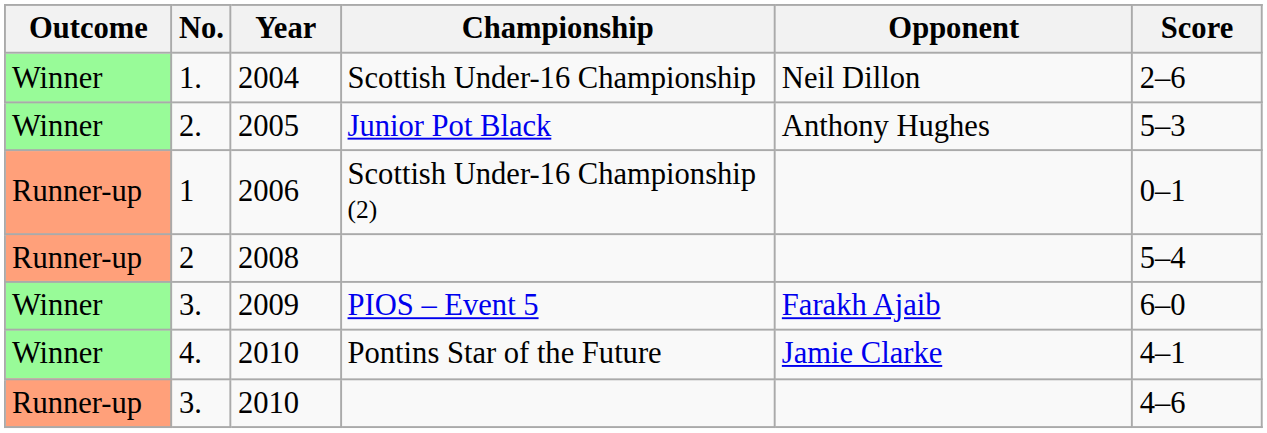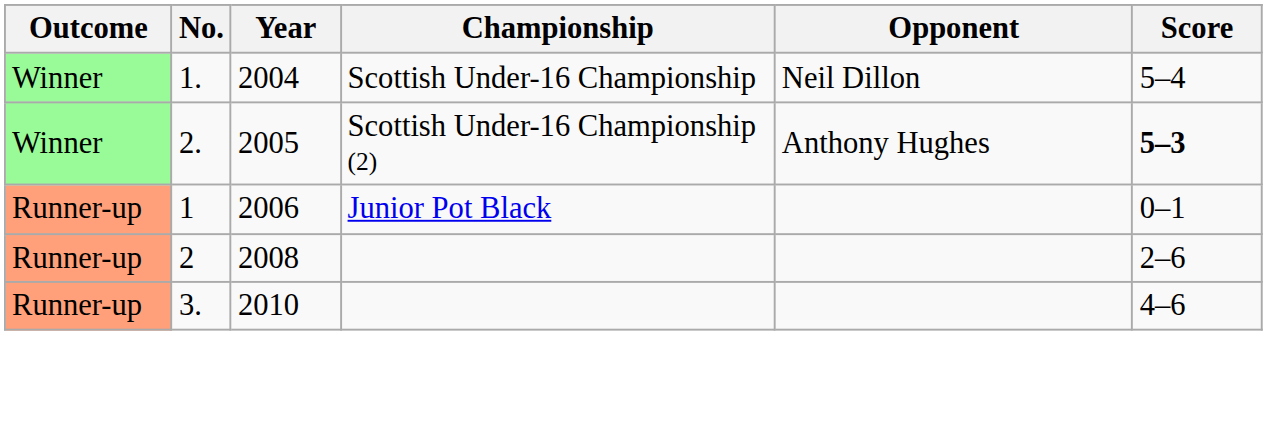1. | Score: 2–6 -> 5–4
2. | Championship: Junior Pot Black -> Scottish Under-16 Championship (2)
2. | Score: normal -> bold
1 | Championship: Scottish Under-16 Championship (2) -> Junior Pot Black
2 | Score: 5–4 -> 2–6
- row: Winner | 3. | 2009 | PIOS – Event 5 | Farakh Ajaib | 6–0
- row: Winner | 4. | 2010 | Pontins Star of the Future | Jamie Clarke | 4–1
